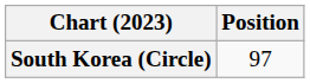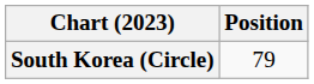South Korea (Circle) | Position: 97 -> 79
